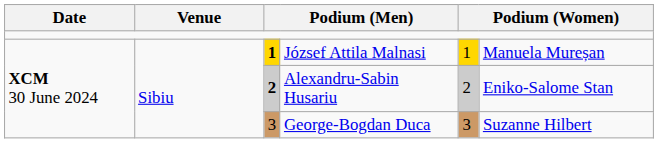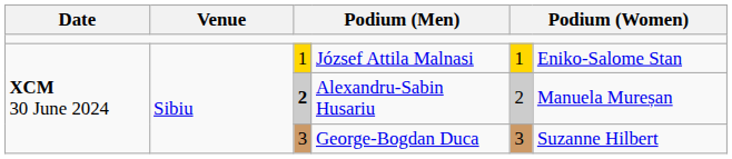József Attila Malnasi | column 3: bold -> normal
József Attila Malnasi | column 6: Manuela Mureșan -> Eniko-Salome Stan
Alexandru-Sabin Husariu | column 6: Eniko-Salome Stan -> Manuela Mureșan
